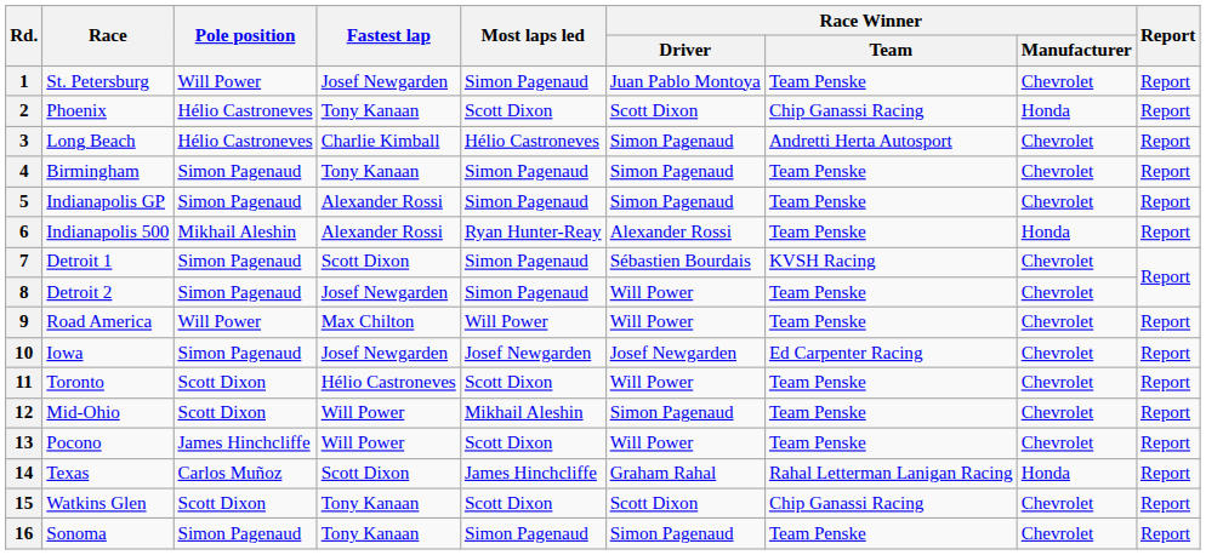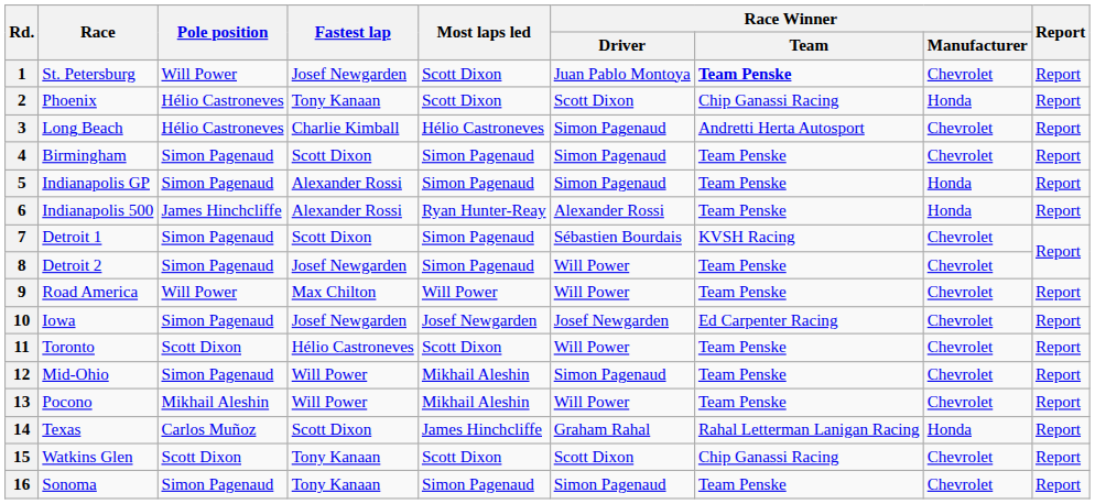1 | Most laps led: Simon Pagenaud -> Scott Dixon
1 | Race Winner / Team: normal -> bold
4 | Fastest lap: Tony Kanaan -> Scott Dixon
5 | Race Winner / Manufacturer: Chevrolet -> Honda
6 | Pole position: Mikhail Aleshin -> James Hinchcliffe
12 | Pole position: Scott Dixon -> Simon Pagenaud
13 | Pole position: James Hinchcliffe -> Mikhail Aleshin
13 | Most laps led: Scott Dixon -> Mikhail Aleshin
